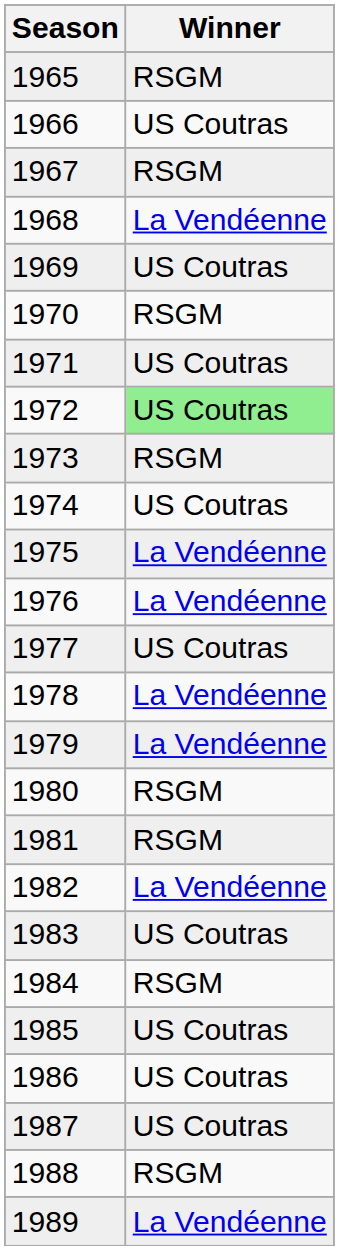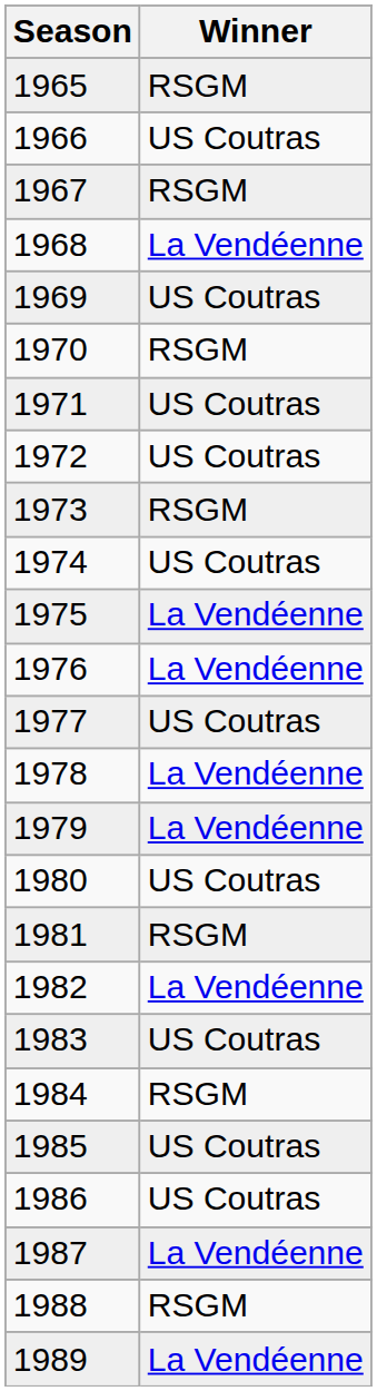1972 | Winner: lightgreen background -> no background
1980 | Winner: RSGM -> US Coutras
1987 | Winner: US Coutras -> La Vendéenne
